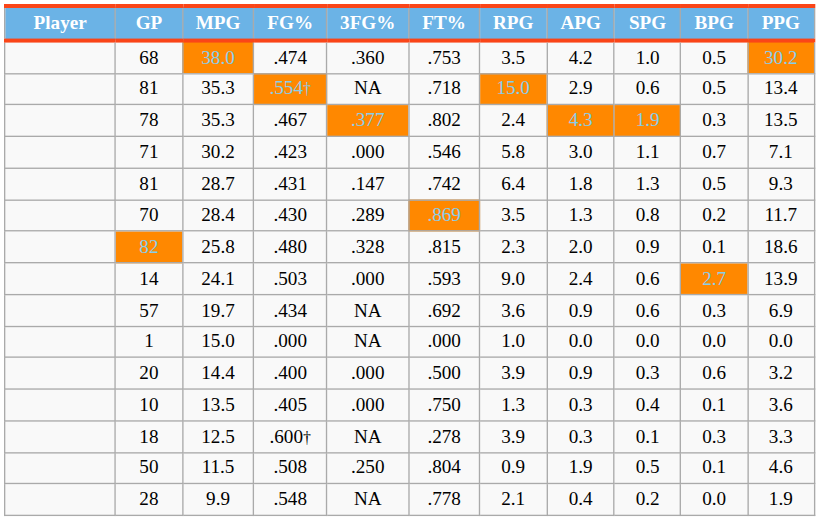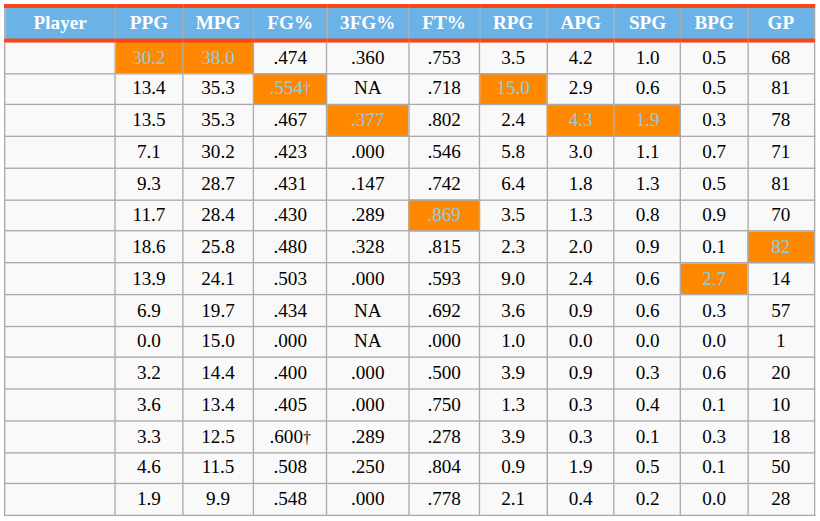columns swapped: GP <-> PPG
.430 | BPG: 0.2 -> 0.9
.405 | MPG: 13.5 -> 13.4
.600† | 3FG%: NA -> .289
.548 | 3FG%: NA -> .000
